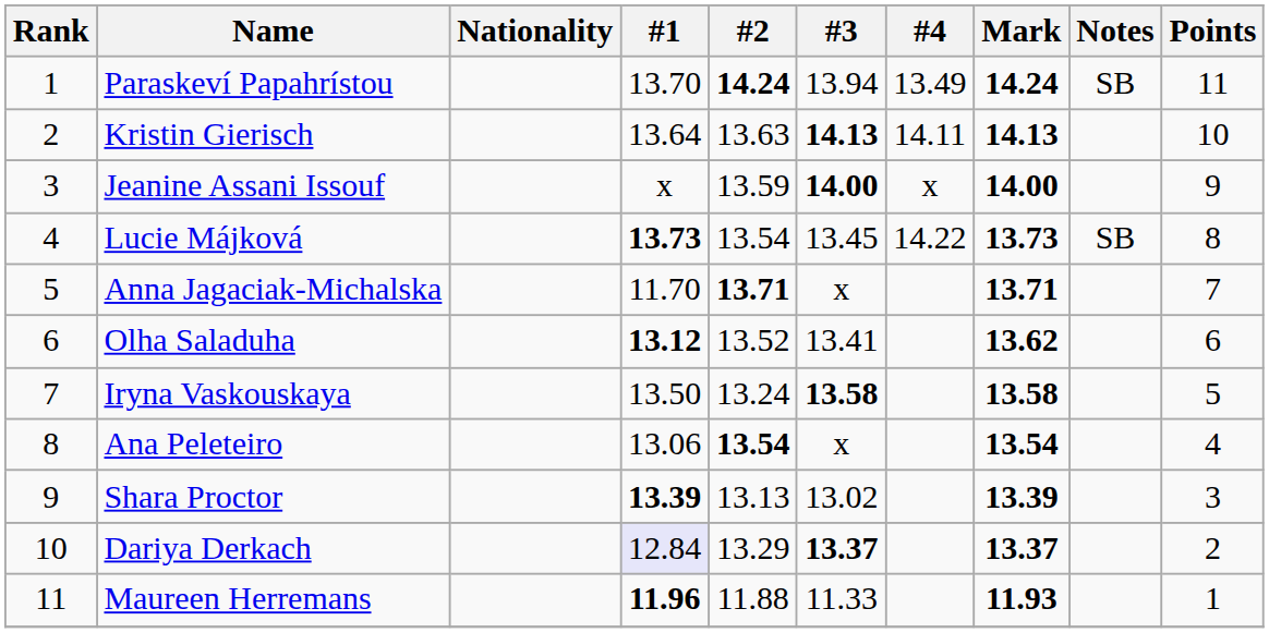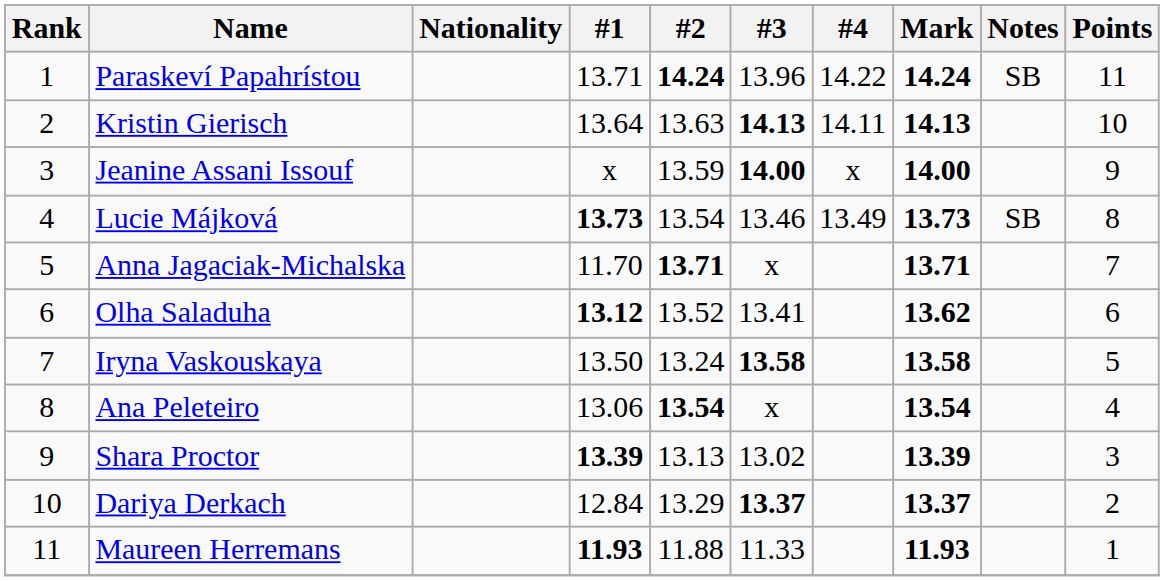Paraskeví Papahrístou | #1: 13.70 -> 13.71
Paraskeví Papahrístou | #3: 13.94 -> 13.96
Paraskeví Papahrístou | #4: 13.49 -> 14.22
Lucie Májková | #3: 13.45 -> 13.46
Lucie Májková | #4: 14.22 -> 13.49
Dariya Derkach | #1: lavender background -> no background
Maureen Herremans | #1: 11.96 -> 11.93
